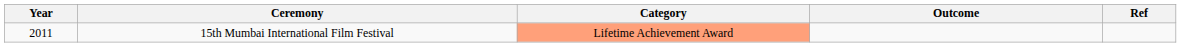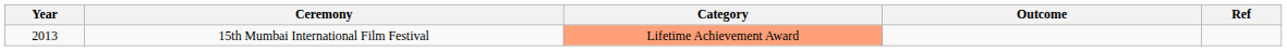15th Mumbai International Film Festival | Year: 2011 -> 2013
